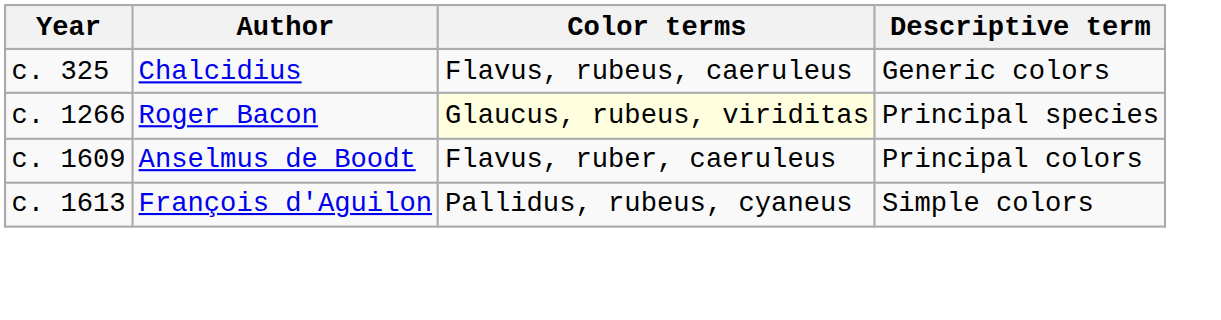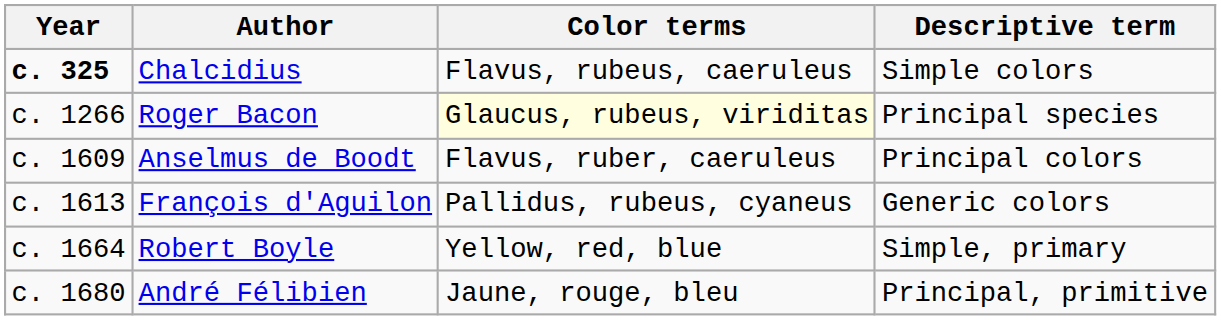Chalcidius | Year: normal -> bold
Chalcidius | Descriptive term: Generic colors -> Simple colors
François d'Aguilon | Descriptive term: Simple colors -> Generic colors
+ row: c. 1664 | Robert Boyle | Yellow, red, blue | Simple, primary
+ row: c. 1680 | André Félibien | Jaune, rouge, bleu | Principal, primitive
